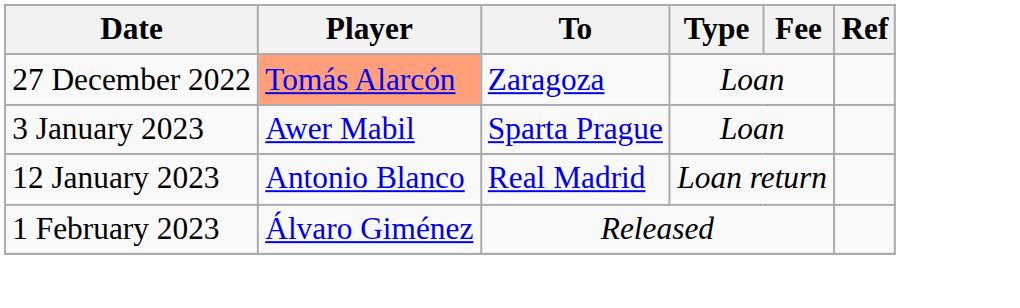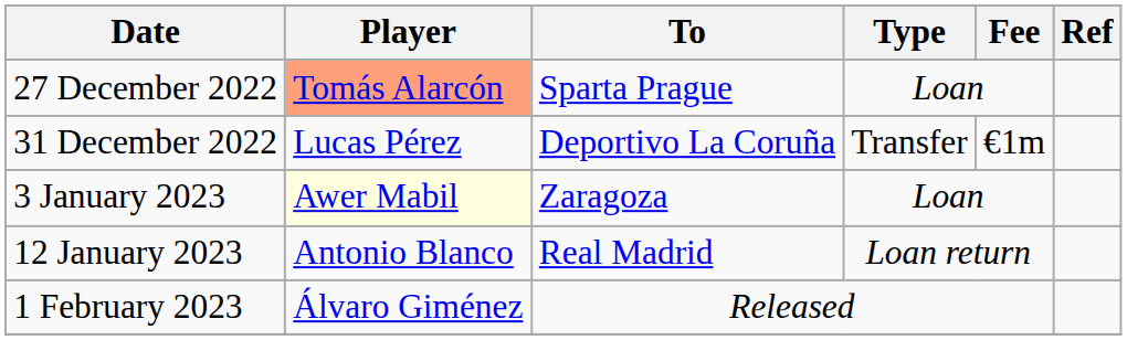27 December 2022 | To: Zaragoza -> Sparta Prague
+ row: 31 December 2022 | Lucas Pérez | Deportivo La Coruña | Transfer | €1m
3 January 2023 | Player: no background -> lightyellow background
3 January 2023 | To: Sparta Prague -> Zaragoza
